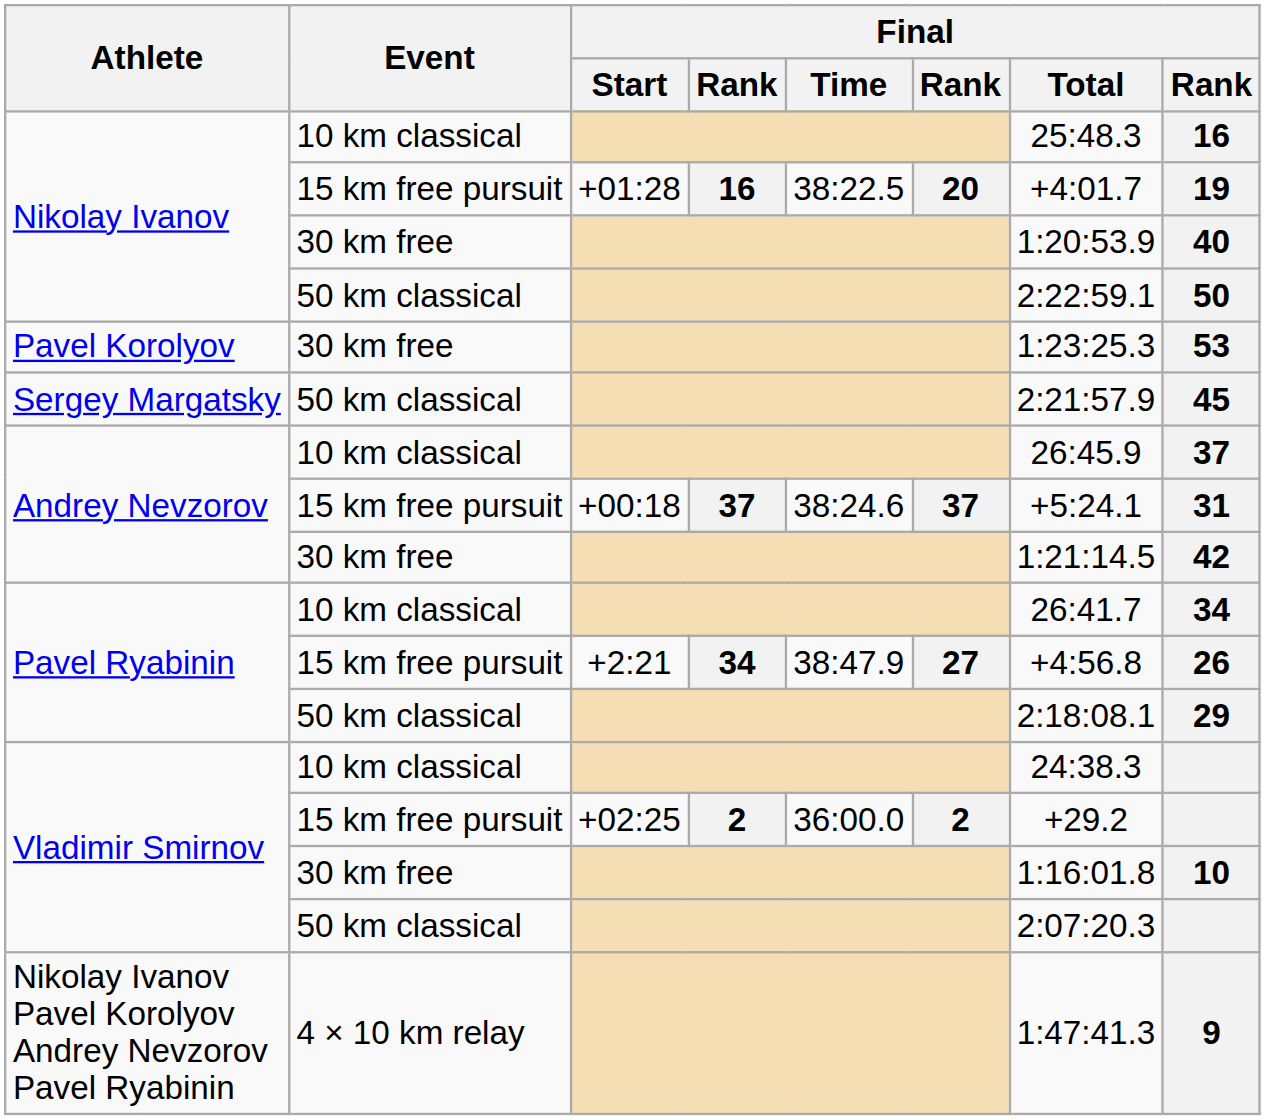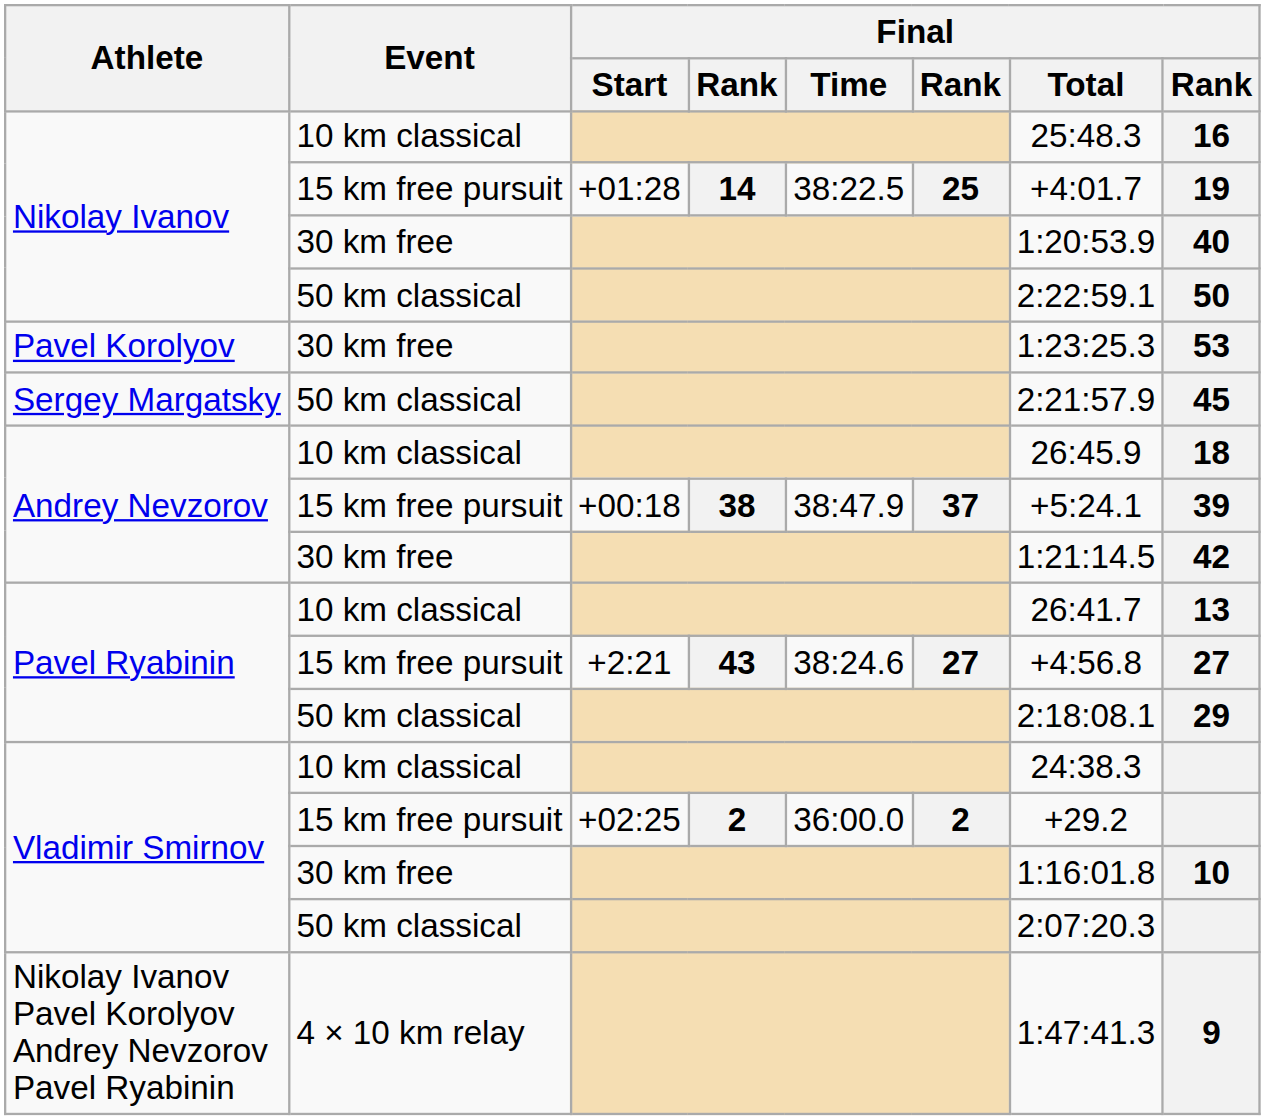Nikolay Ivanov / 15 km free pursuit | column 4: 16 -> 14
Nikolay Ivanov / 15 km free pursuit | column 6: 20 -> 25
Andrey Nevzorov / 10 km classical | column 8: 37 -> 18
Andrey Nevzorov / 15 km free pursuit | column 4: 37 -> 38
Andrey Nevzorov / 15 km free pursuit | Final / Time: 38:24.6 -> 38:47.9
Andrey Nevzorov / 15 km free pursuit | column 8: 31 -> 39
Pavel Ryabinin / 10 km classical | column 8: 34 -> 13
Pavel Ryabinin / 15 km free pursuit | column 4: 34 -> 43
Pavel Ryabinin / 15 km free pursuit | Final / Time: 38:47.9 -> 38:24.6
Pavel Ryabinin / 15 km free pursuit | column 8: 26 -> 27
